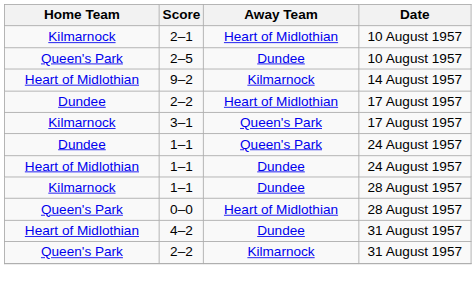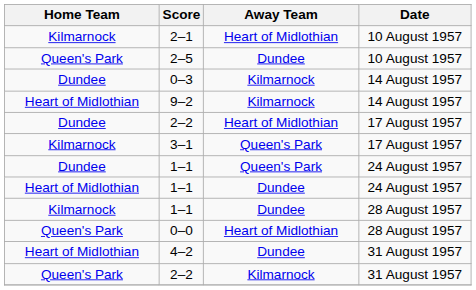+ row: Dundee | 0–3 | Kilmarnock | 14 August 1957
